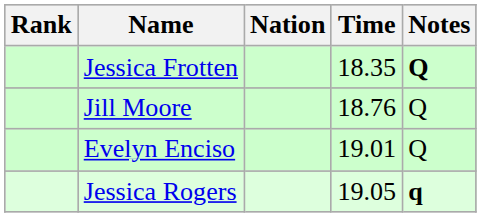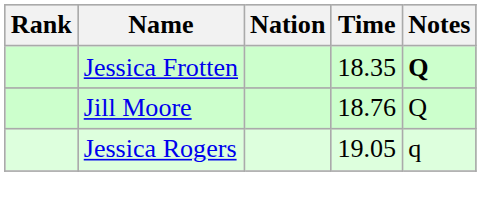- row: Evelyn Enciso | 19.01 | Q
Jessica Rogers | Notes: bold -> normal
